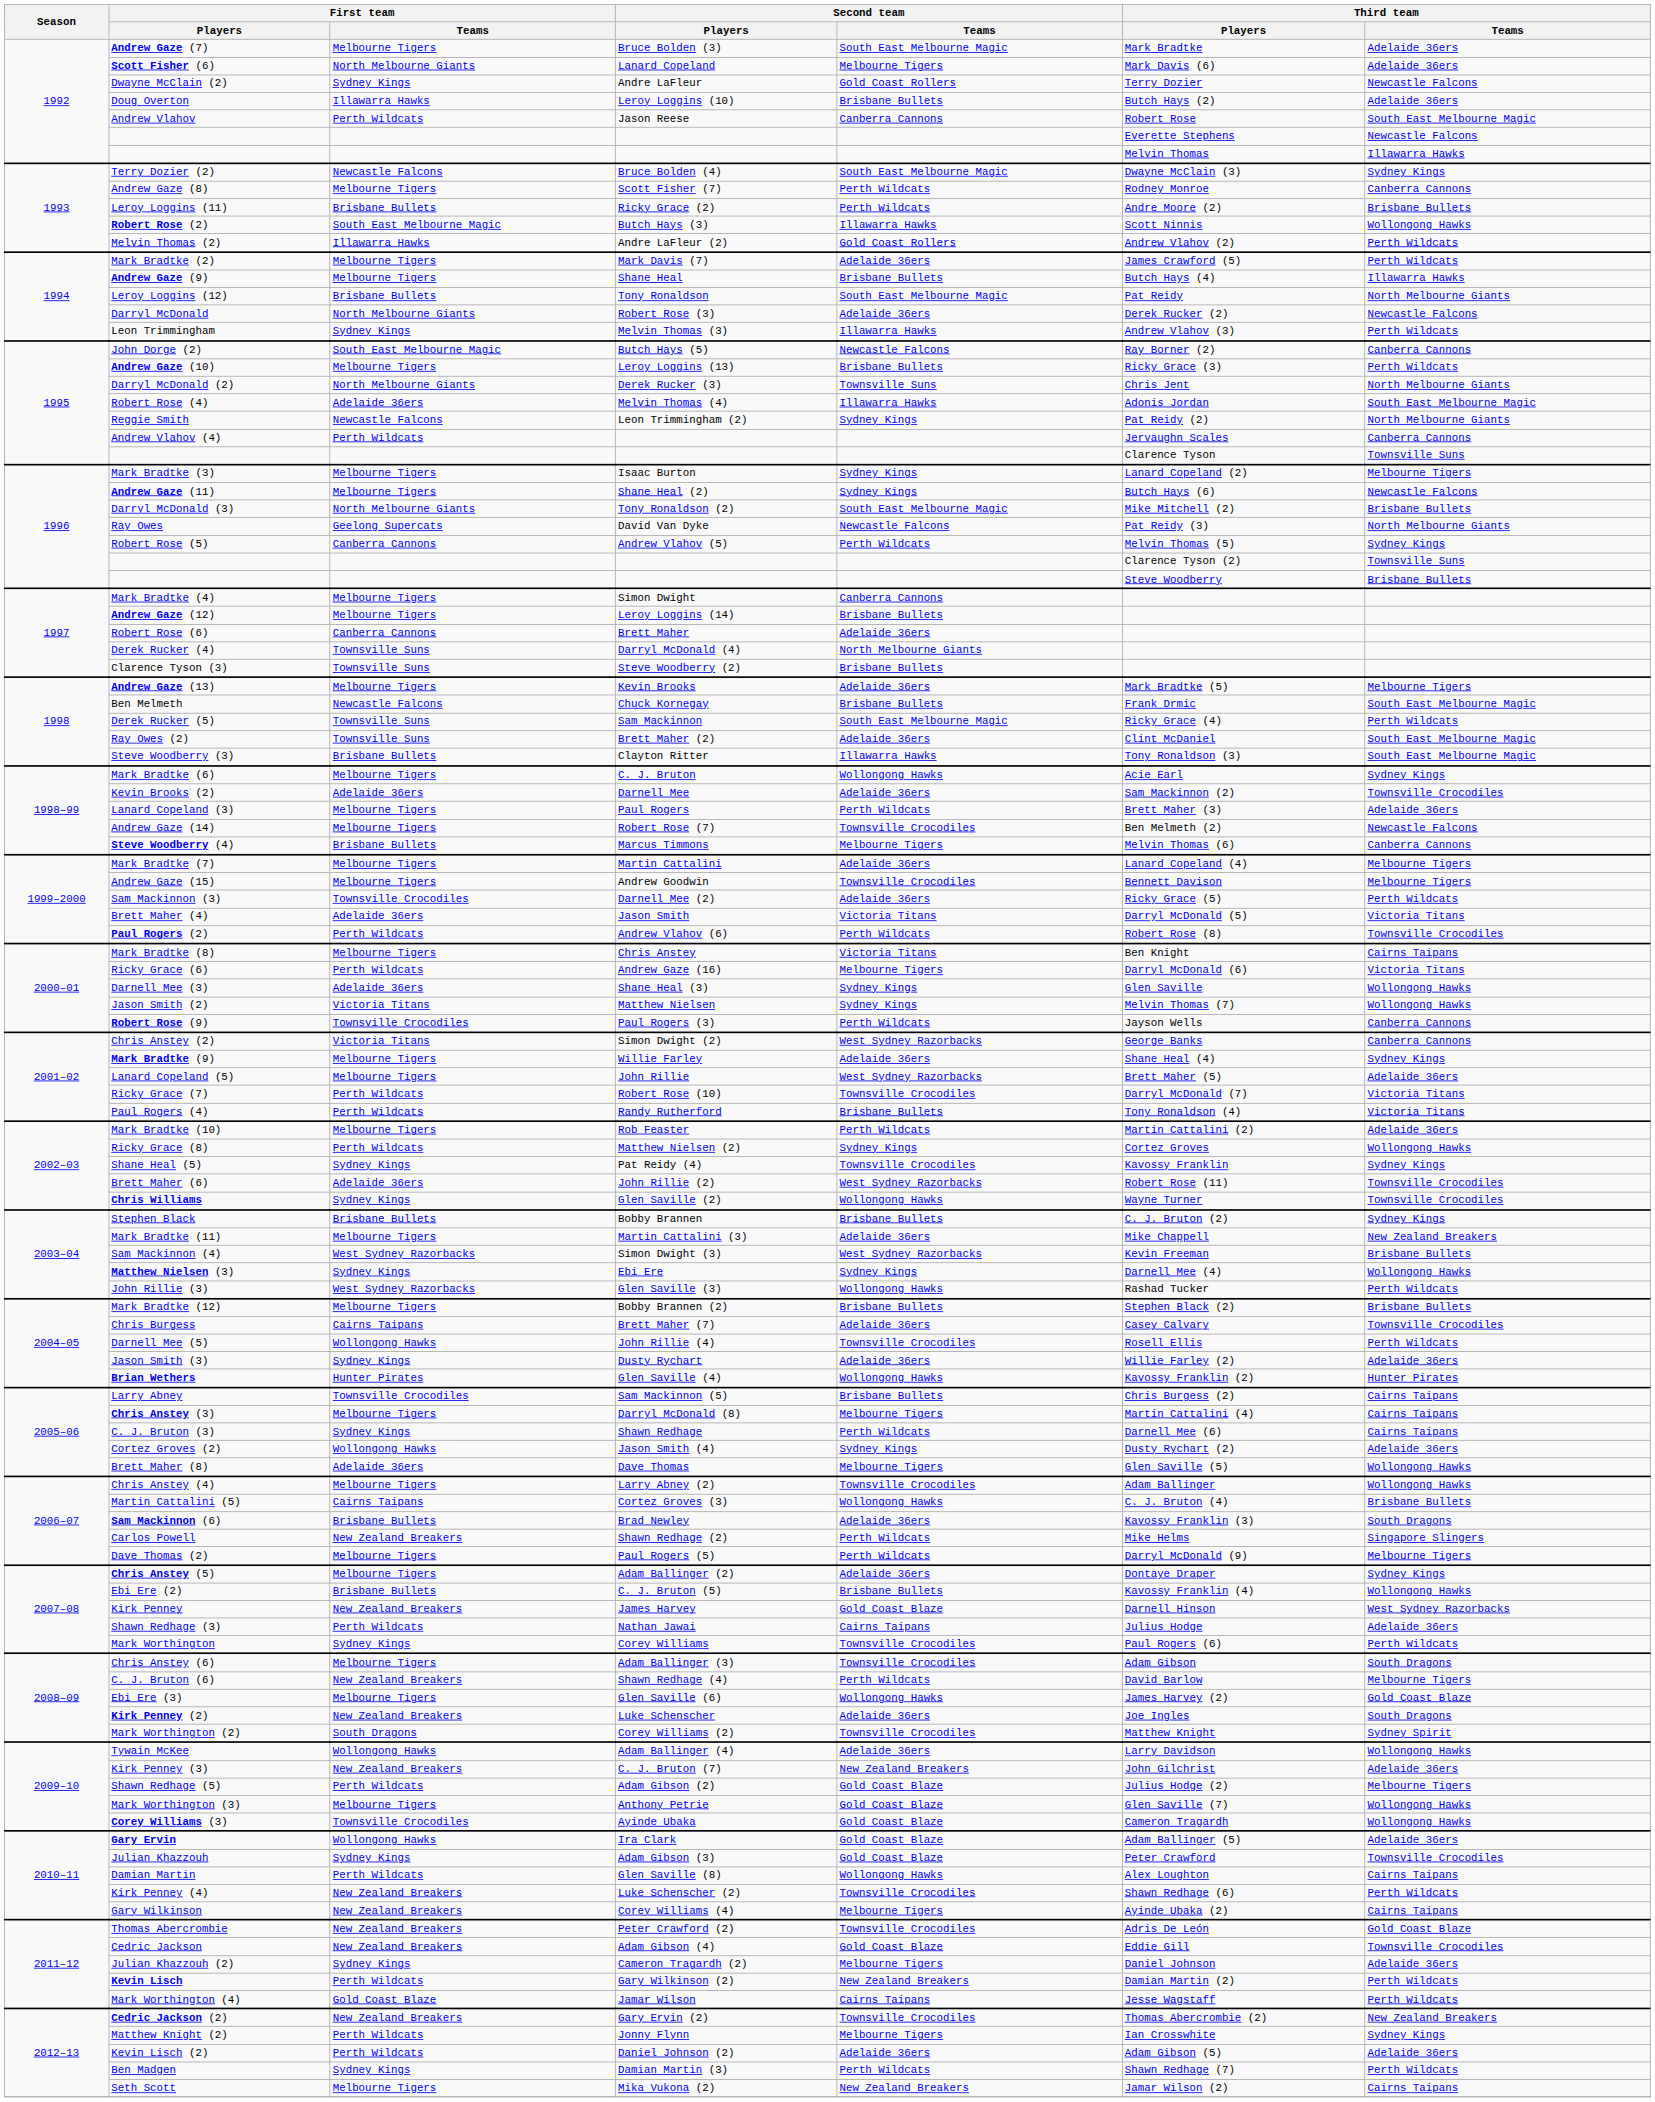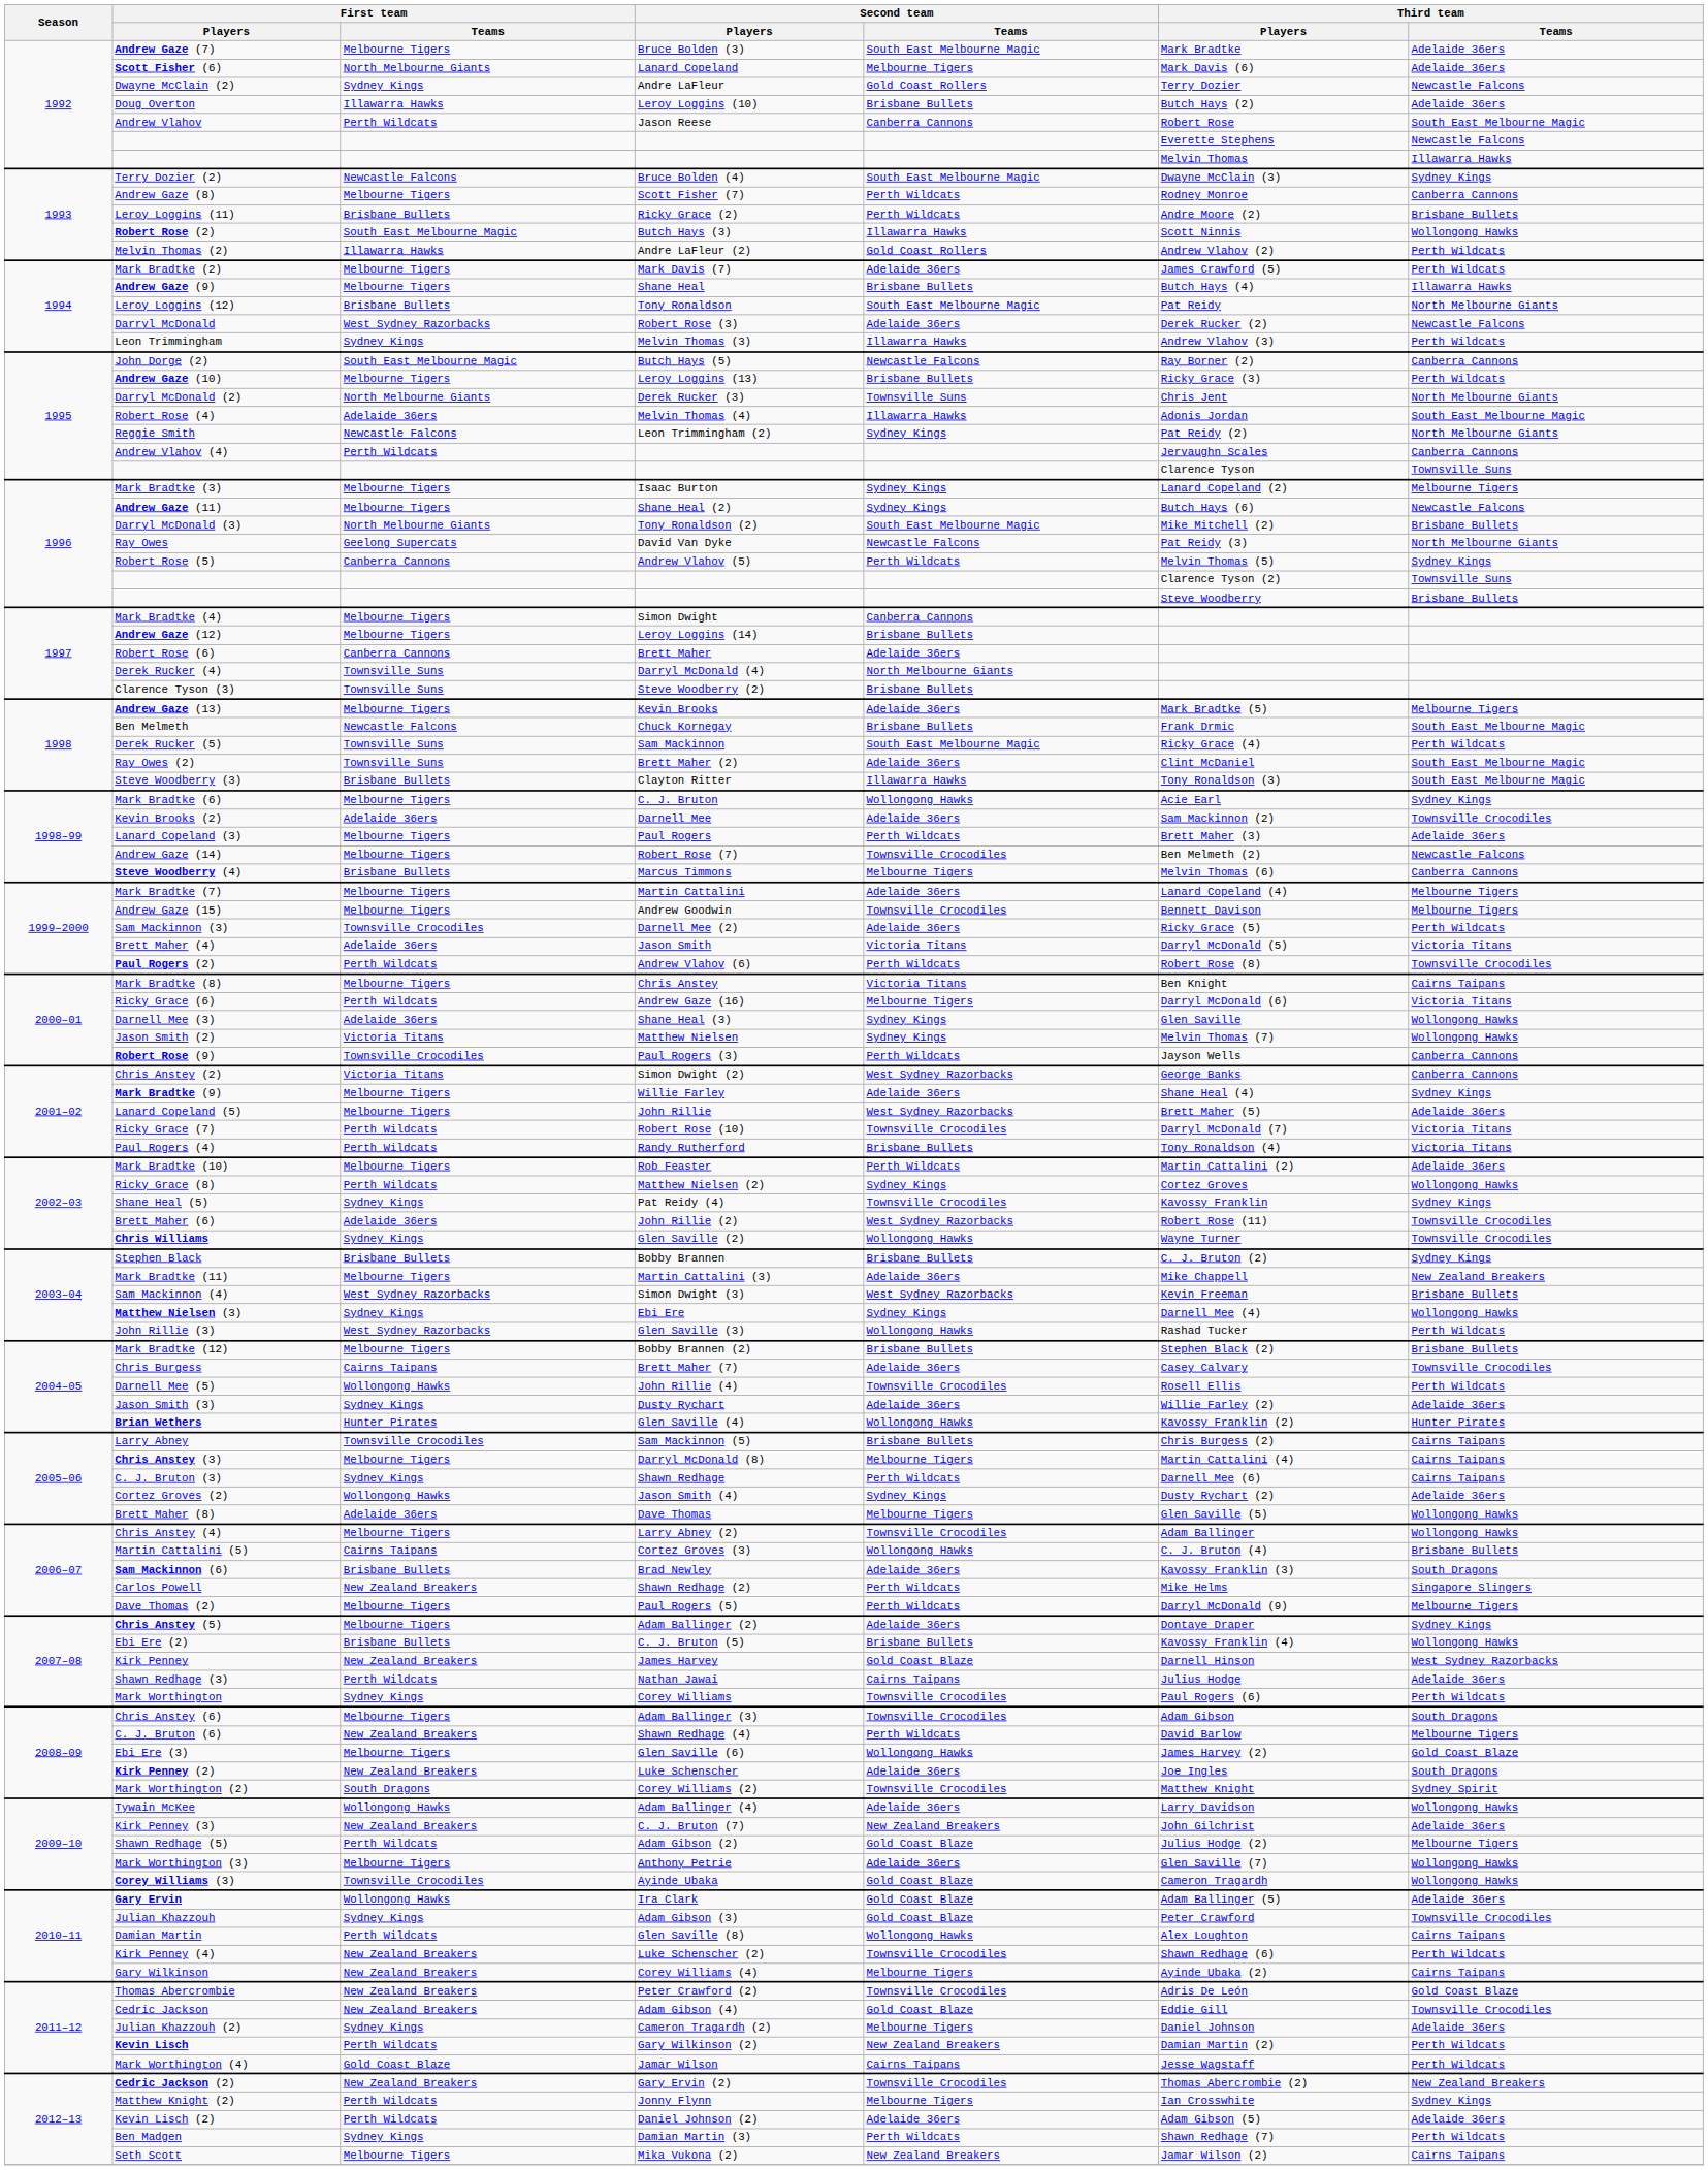Darryl McDonald | First team / Teams: North Melbourne Giants -> West Sydney Razorbacks
Mark Worthington (3) | Second team / Teams: Gold Coast Blaze -> Adelaide 36ers
